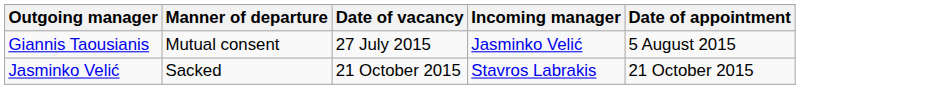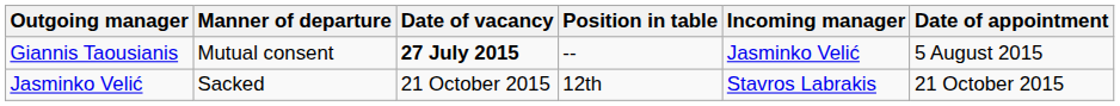+ column: Position in table | -- | 12th
Giannis Taousianis | Date of vacancy: normal -> bold
